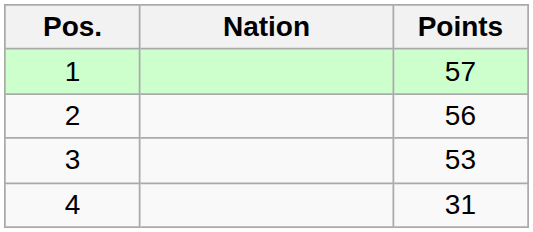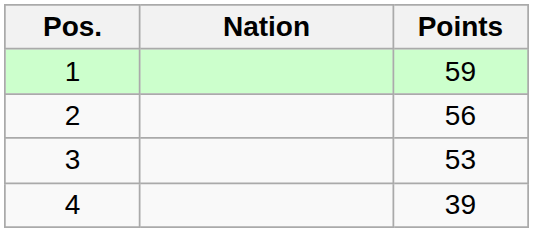1 | Points: 57 -> 59
4 | Points: 31 -> 39
